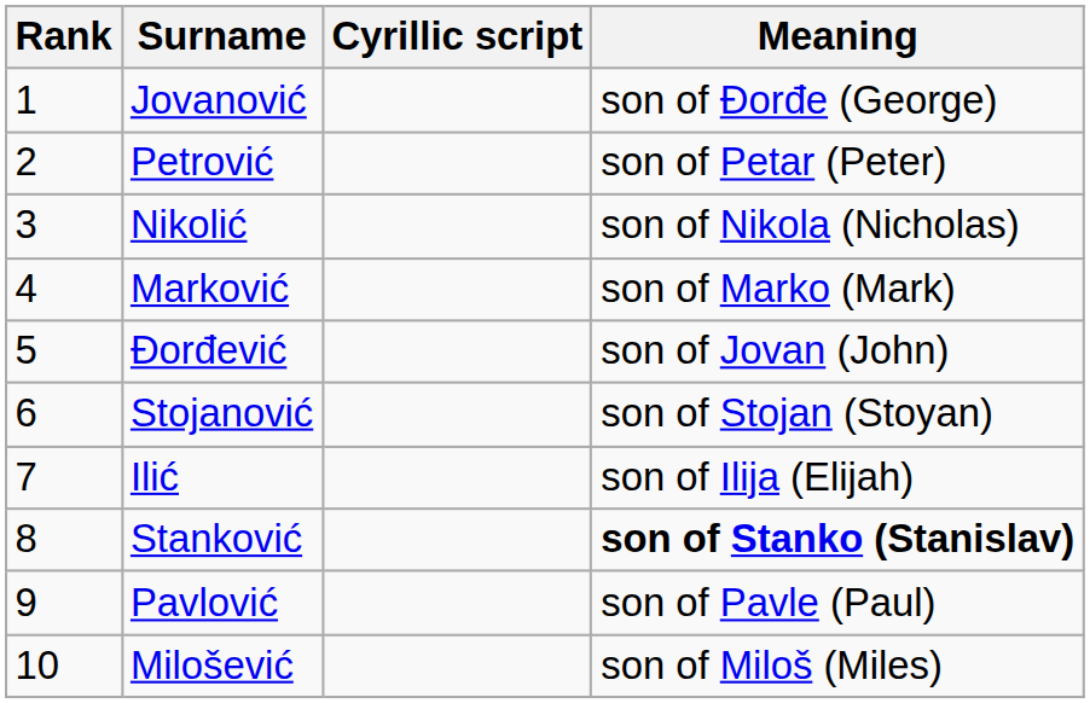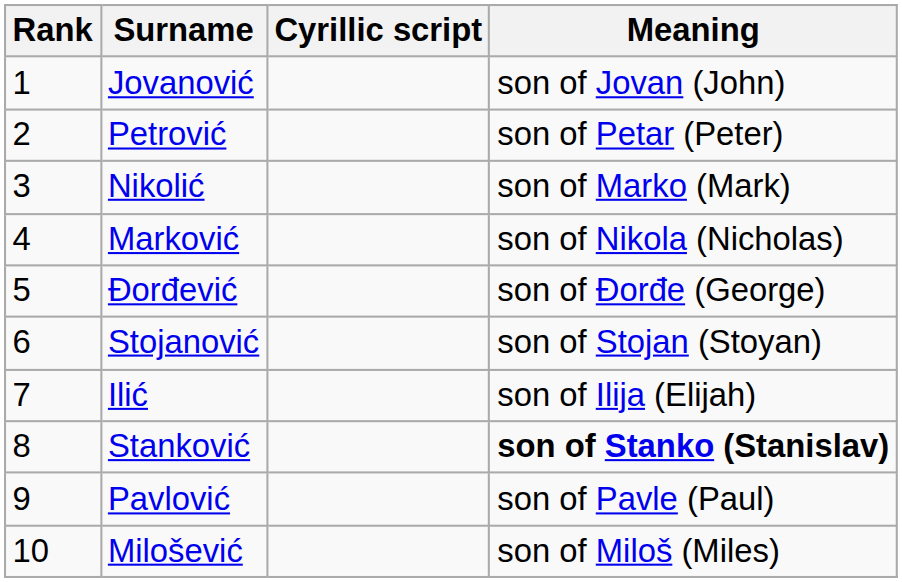Jovanović | Meaning: son of Đorđe (George) -> son of Jovan (John)
Nikolić | Meaning: son of Nikola (Nicholas) -> son of Marko (Mark)
Marković | Meaning: son of Marko (Mark) -> son of Nikola (Nicholas)
Đorđević | Meaning: son of Jovan (John) -> son of Đorđe (George)
